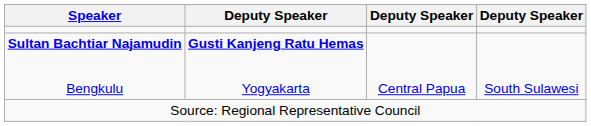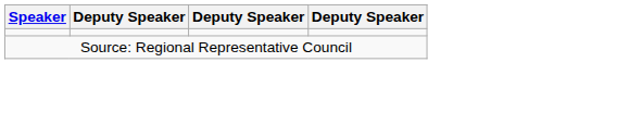- row: Sultan Bachtiar Najamudin Bengkulu | Gusti Kanjeng Ratu Hemas Yogyakarta | Central Papua | South Sulawesi
